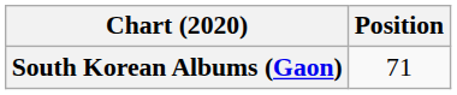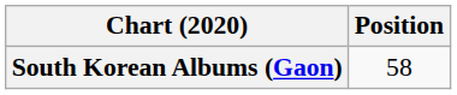South Korean Albums (Gaon) | Position: 71 -> 58
